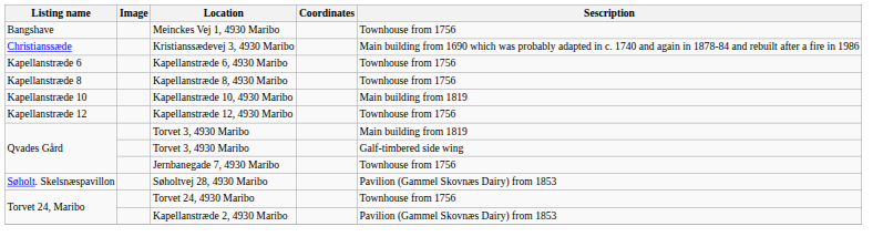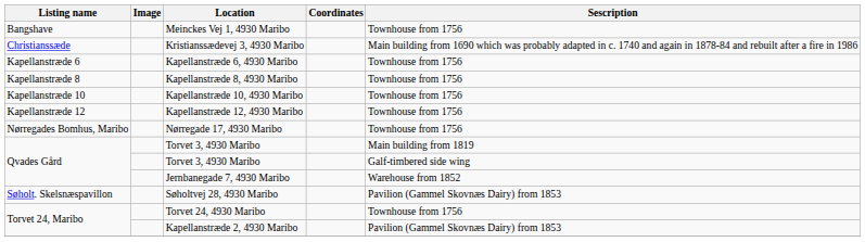Kapellanstræde 10, 4930 Maribo | Sescription: Main building from 1819 -> Townhouse from 1756
+ row: Nørregades Bomhus, Maribo | Nørregade 17, 4930 Maribo | Townhouse from 1756
Jernbanegade 7, 4930 Maribo | Sescription: Townhouse from 1756 -> Warehouse from 1852
